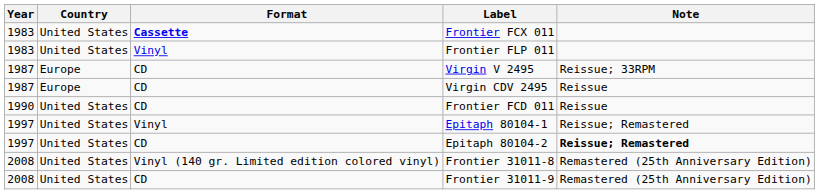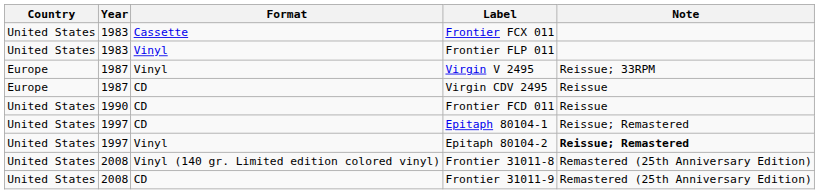columns swapped: Year <-> Country
Frontier FCX 011 | Format: bold -> normal
Virgin V 2495 | Format: CD -> Vinyl
Epitaph 80104-1 | Format: Vinyl -> CD
Epitaph 80104-2 | Format: CD -> Vinyl
